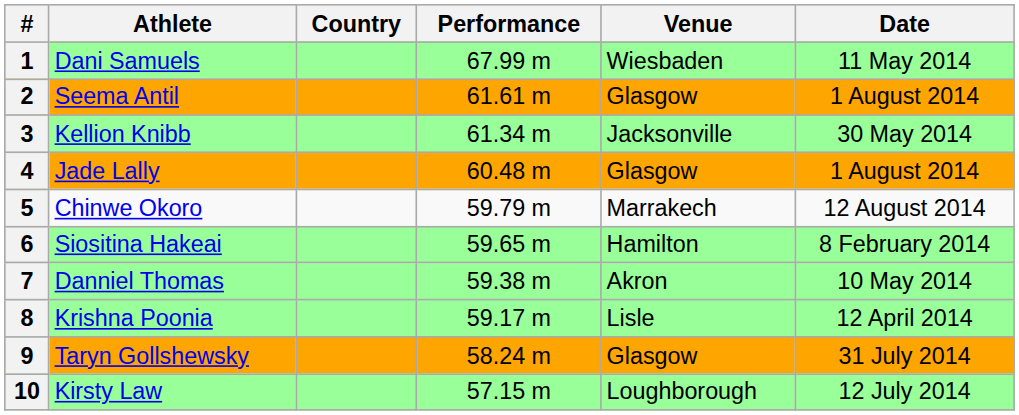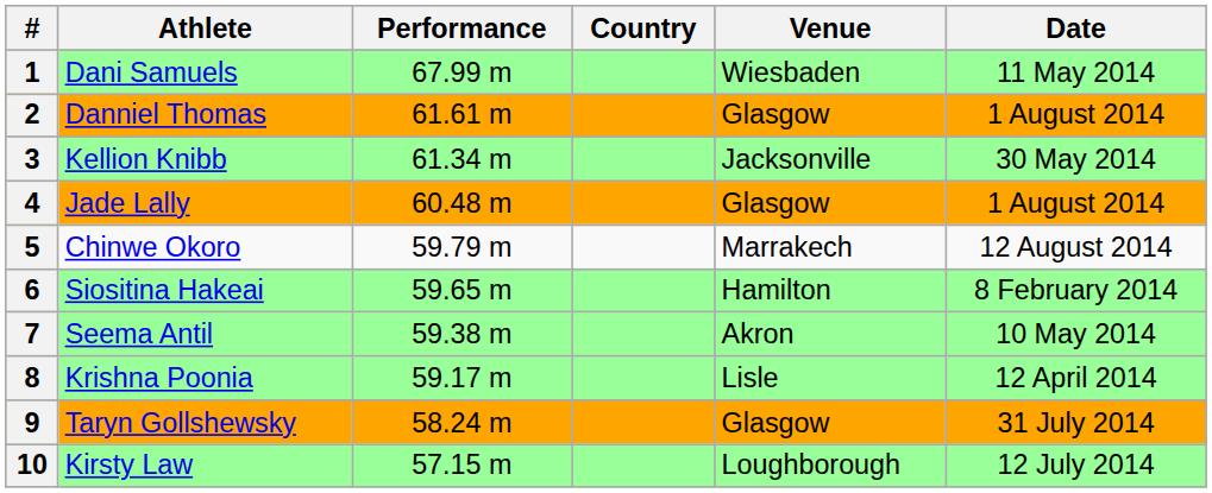columns swapped: Country <-> Performance
2 | Athlete: Seema Antil -> Danniel Thomas
7 | Athlete: Danniel Thomas -> Seema Antil
